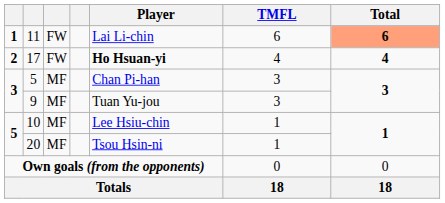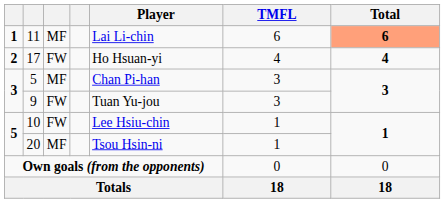11 | column 3: FW -> MF
17 | Player: bold -> normal
9 | column 3: MF -> FW
10 | column 3: MF -> FW
